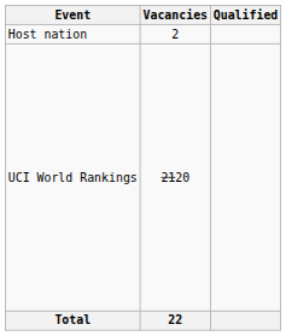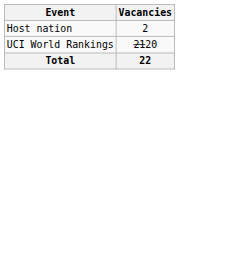- column: Qualified
